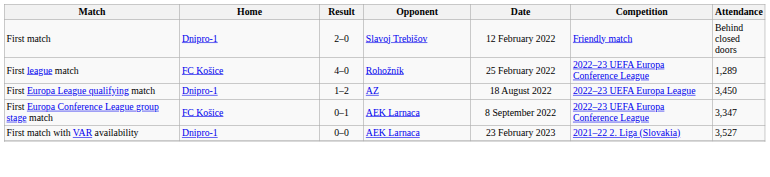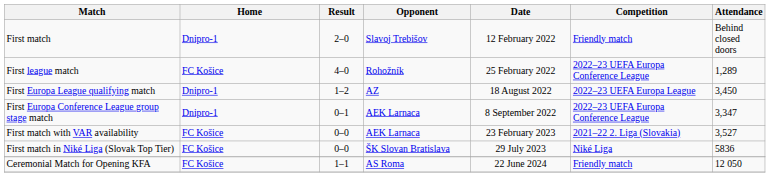First Europa Conference League group stage match | Home: FC Košice -> Dnipro-1
First match with VAR availability | Home: Dnipro-1 -> FC Košice
+ row: First match in Niké Liga (Slovak Top Tier) | FC Košice | 0–0 | ŠK Slovan Bratislava | 29 July 2023 | Niké Liga | 5836
+ row: Ceremonial Match for Opening KFA | FC Košice | 1–1 | AS Roma | 22 June 2024 | Friendly match | 12 050
